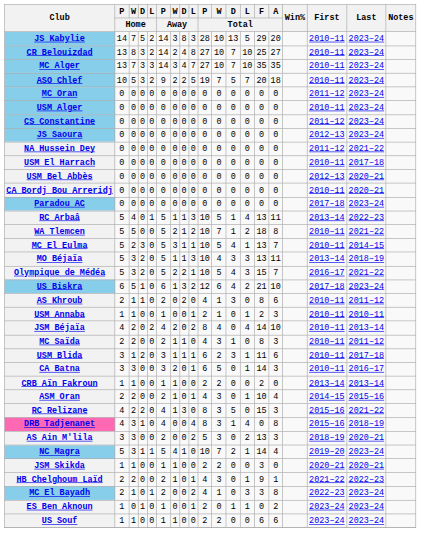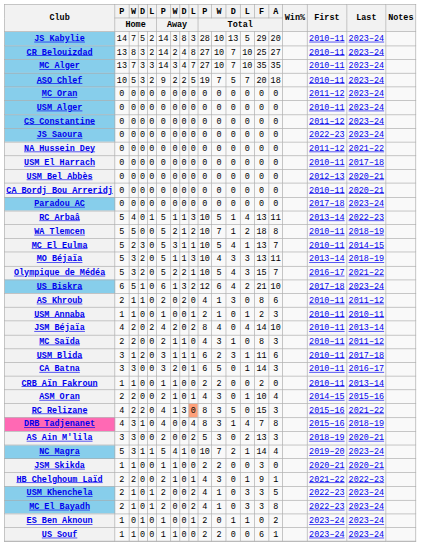JS Saoura | First: 2012–13 -> 2022–23
WA Tlemcen | Last: 2021–22 -> 2018–19
CRB Aïn Fakroun | First: 2013–14 -> 2010–11
RC Relizane | L / Away: no background -> lightsalmon background
DRB Tadjenanet | F / Total: 0 -> 7
+ row: USM Khenchela | 2 | 1 | 0 | 1 | 2 | 0 | 0 | 2 | 4 | 1 | 0 | 3 | 3 | 5 | 2022–23 | 2023–24
US Souf | A / Total: 6 -> 1
